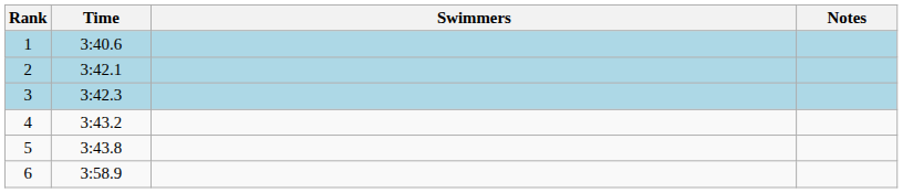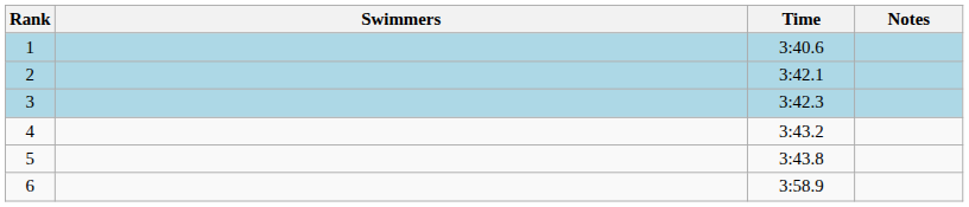columns swapped: Swimmers <-> Time
